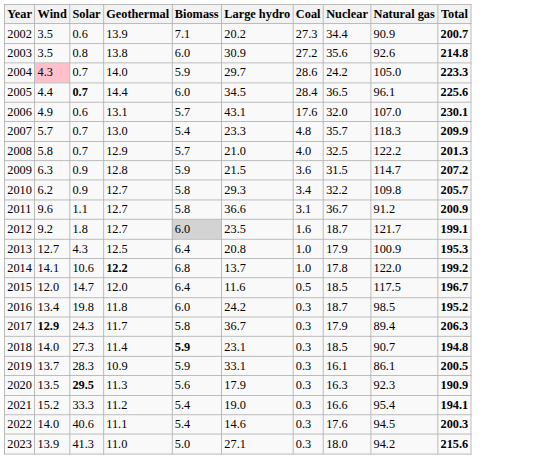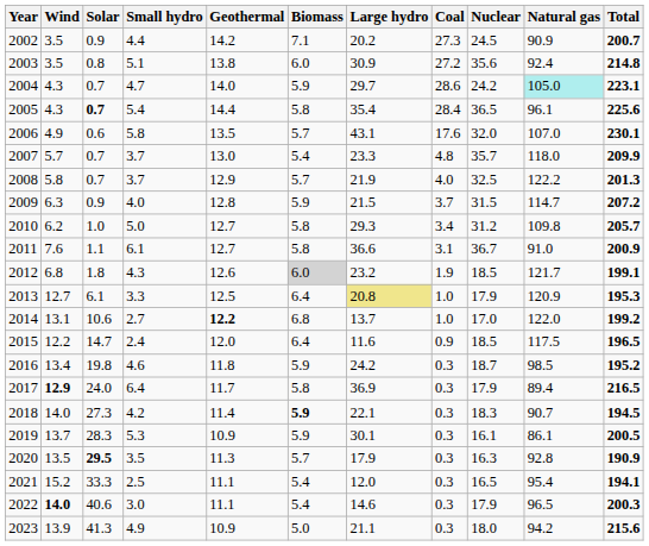+ column: Small hydro | 4.4 | 5.1 | 4.7 | 5.4 | 5.8 | 3.7 | 3.7 | 4.0 | 5.0 | 6.1 | 4.3 | 3.3 | 2.7 | 2.4 | 4.6 | 6.4 | 4.2 | 5.3 | 3.5 | 2.5 | 3.0 | 4.9
2002 | Solar: 0.6 -> 0.9
2002 | Geothermal: 13.9 -> 14.2
2002 | Nuclear: 34.4 -> 24.5
2003 | Natural gas: 92.6 -> 92.4
2004 | Wind: pink background -> no background
2004 | Natural gas: no background -> paleturquoise background
2004 | Total: 223.3 -> 223.1
2005 | Wind: 4.4 -> 4.3
2005 | Biomass: 6.0 -> 5.8
2005 | Large hydro: 34.5 -> 35.4
2006 | Geothermal: 13.1 -> 13.5
2007 | Natural gas: 118.3 -> 118.0
2008 | Large hydro: 21.0 -> 21.9
2009 | Coal: 3.6 -> 3.7
2010 | Solar: 0.9 -> 1.0
2010 | Nuclear: 32.2 -> 31.2
2011 | Wind: 9.6 -> 7.6
2011 | Natural gas: 91.2 -> 91.0
2012 | Wind: 9.2 -> 6.8
2012 | Geothermal: 12.7 -> 12.6
2012 | Large hydro: 23.5 -> 23.2
2012 | Coal: 1.6 -> 1.9
2012 | Nuclear: 18.7 -> 18.5
2013 | Solar: 4.3 -> 6.1
2013 | Large hydro: no background -> khaki background
2013 | Natural gas: 100.9 -> 120.9
2014 | Wind: 14.1 -> 13.1
2014 | Nuclear: 17.8 -> 17.0
2015 | Wind: 12.0 -> 12.2
2015 | Coal: 0.5 -> 0.9
2015 | Total: 196.7 -> 196.5
2016 | Biomass: 6.0 -> 5.9
2017 | Solar: 24.3 -> 24.0
2017 | Large hydro: 36.7 -> 36.9
2017 | Total: 206.3 -> 216.5
2018 | Large hydro: 23.1 -> 22.1
2018 | Nuclear: 18.5 -> 18.3
2018 | Total: 194.8 -> 194.5
2019 | Large hydro: 33.1 -> 30.1
2020 | Biomass: 5.6 -> 5.7
2020 | Natural gas: 92.3 -> 92.8
2021 | Geothermal: 11.2 -> 11.1
2021 | Large hydro: 19.0 -> 12.0
2021 | Nuclear: 16.6 -> 16.5
2022 | Wind: normal -> bold
2022 | Nuclear: 17.6 -> 17.9
2022 | Natural gas: 94.5 -> 96.5
2023 | Geothermal: 11.0 -> 10.9
2023 | Large hydro: 27.1 -> 21.1
